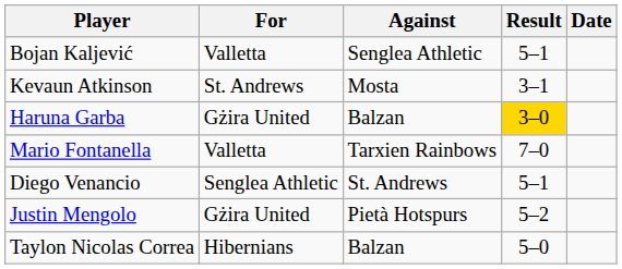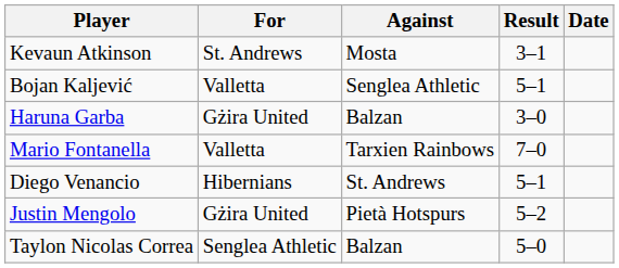rows swapped: Kevaun Atkinson <-> Bojan Kaljević
Haruna Garba | Result: gold background -> no background
Diego Venancio | For: Senglea Athletic -> Hibernians
Taylon Nicolas Correa | For: Hibernians -> Senglea Athletic
